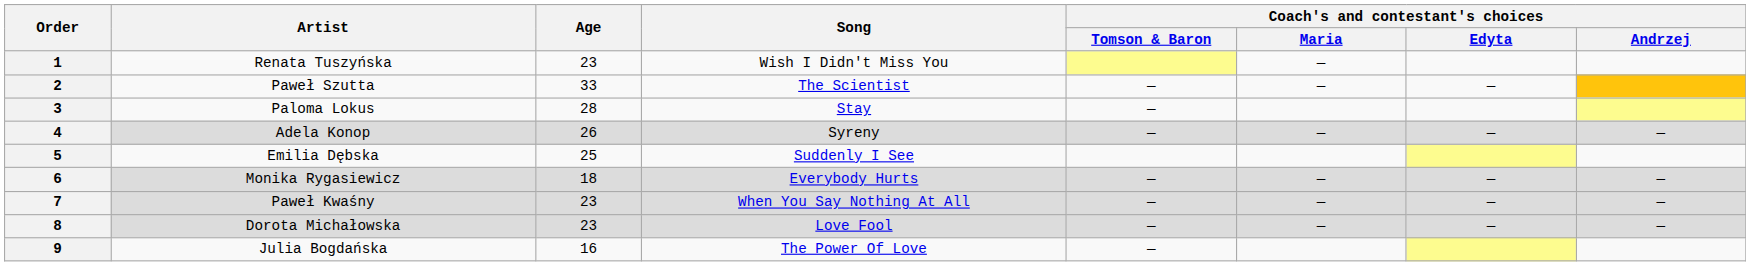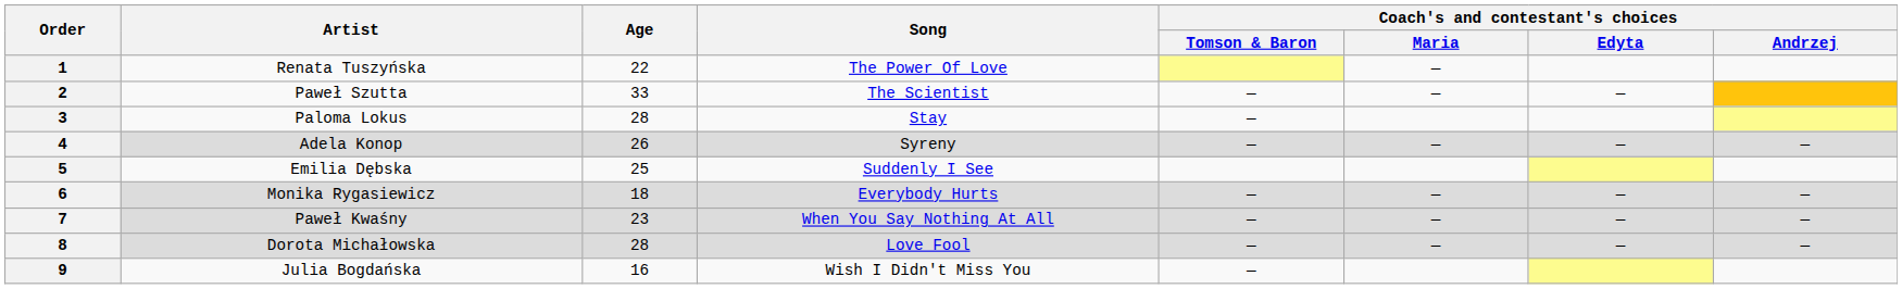1 | Age: 23 -> 22
1 | Song: Wish I Didn't Miss You -> The Power Of Love
8 | Age: 23 -> 28
9 | Song: The Power Of Love -> Wish I Didn't Miss You
